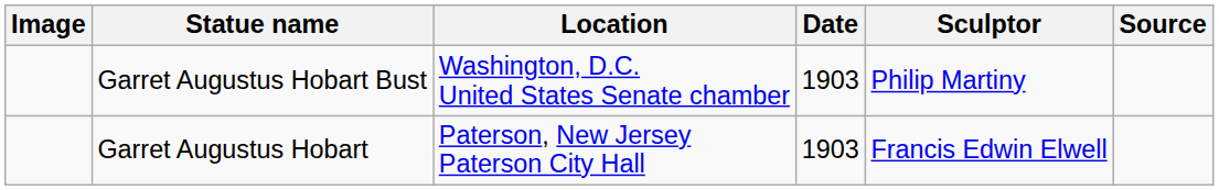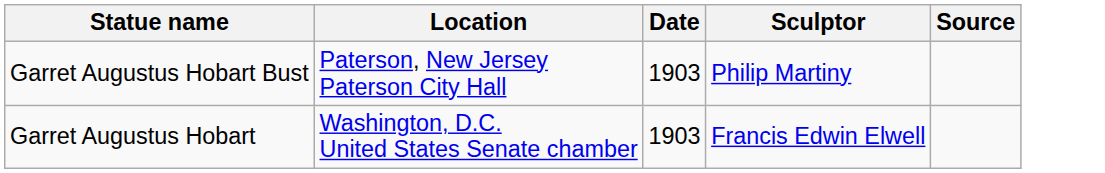- column: Image
Garret Augustus Hobart Bust | Location: Washington, D.C. United States Senate chamber -> Paterson, New Jersey Paterson City Hall
Garret Augustus Hobart | Location: Paterson, New Jersey Paterson City Hall -> Washington, D.C. United States Senate chamber
